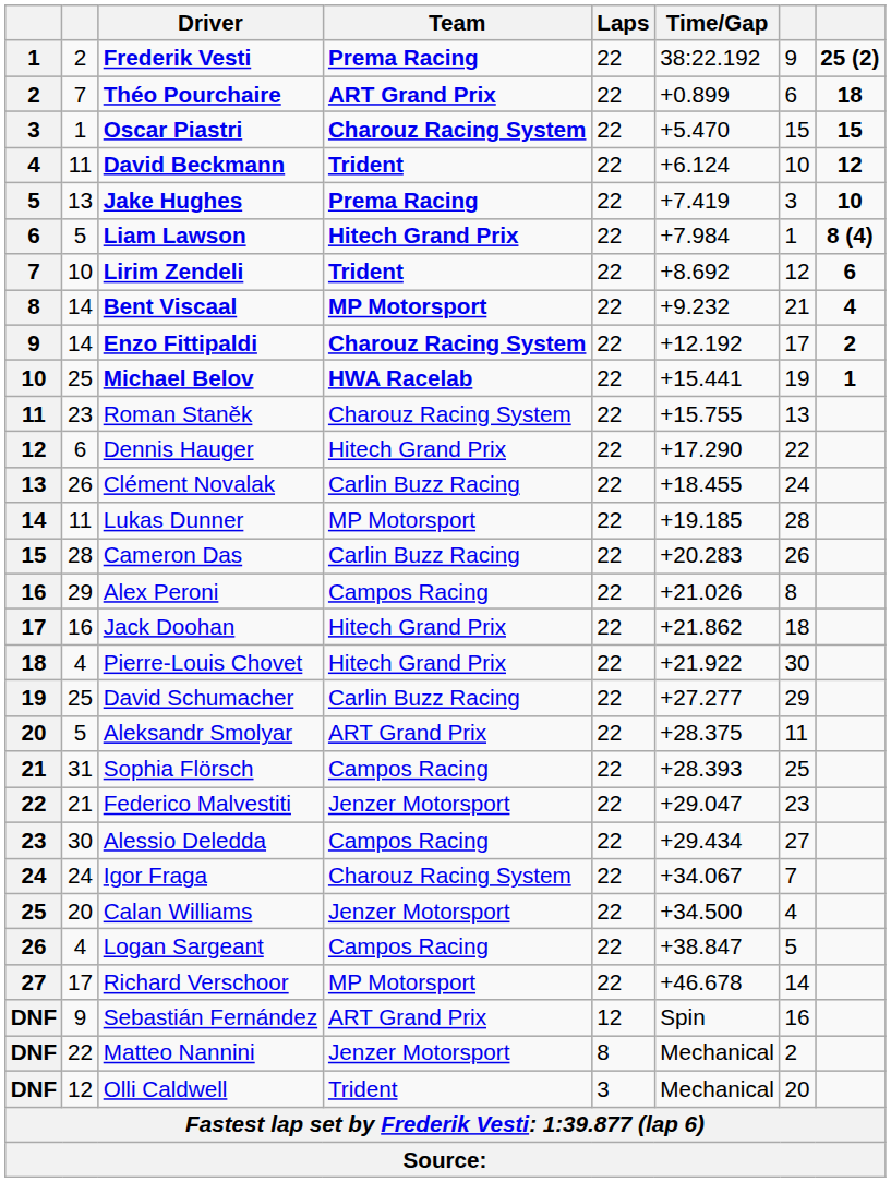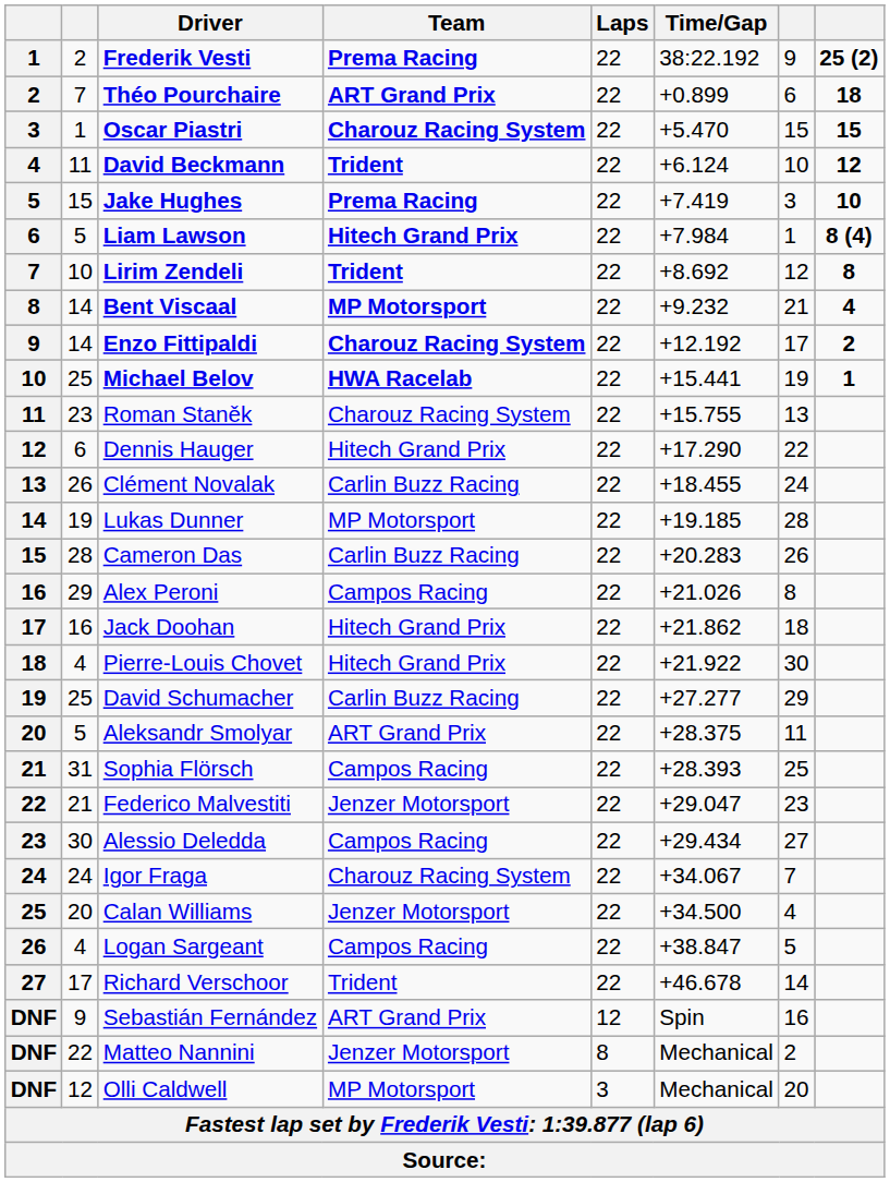Jake Hughes | column 2: 13 -> 15
Lirim Zendeli | column 8: 6 -> 8
Lukas Dunner | column 2: 11 -> 19
Richard Verschoor | Team: MP Motorsport -> Trident
Olli Caldwell | Team: Trident -> MP Motorsport
